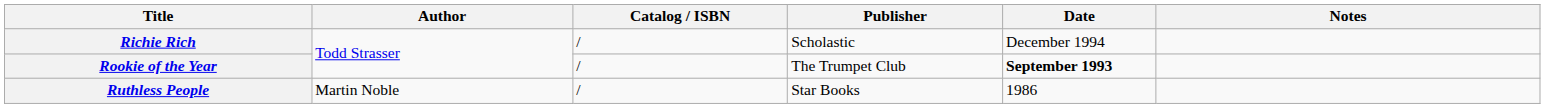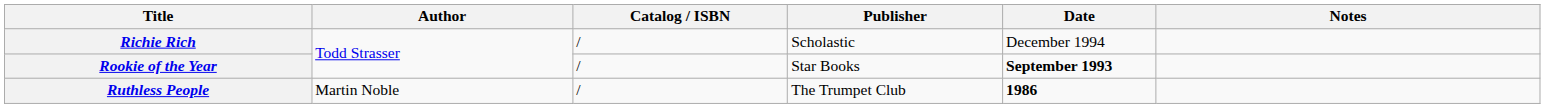Rookie of the Year | Publisher: The Trumpet Club -> Star Books
Ruthless People | Publisher: Star Books -> The Trumpet Club
Ruthless People | Date: normal -> bold
